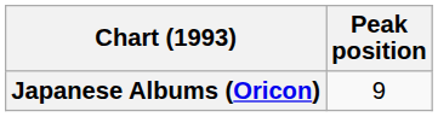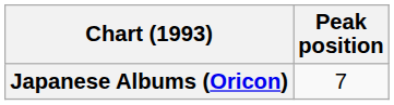Japanese Albums (Oricon) | Peak position: 9 -> 7
